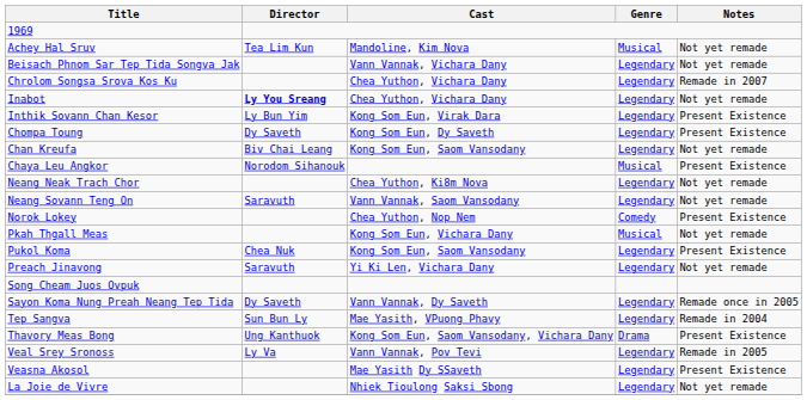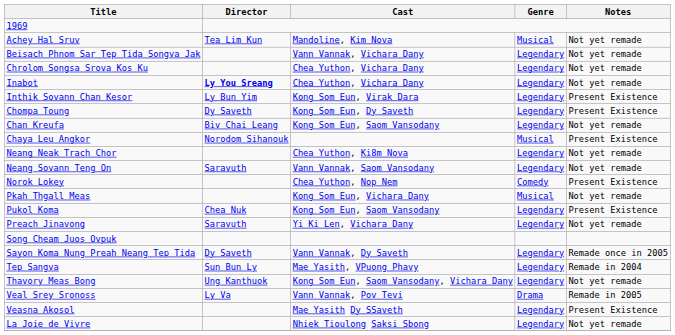Chrolom Songsa Srova Kos Ku | Notes: Remade in 2007 -> Not yet remade
Thavory Meas Bong | Genre: Drama -> Legendary
Thavory Meas Bong | Notes: Present Existence -> Not yet remade
Veal Srey Sronoss | Genre: Legendary -> Drama
